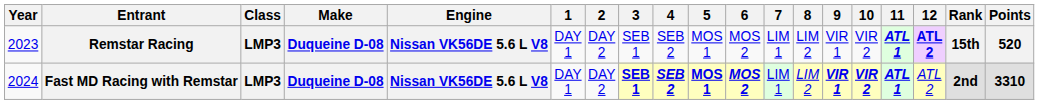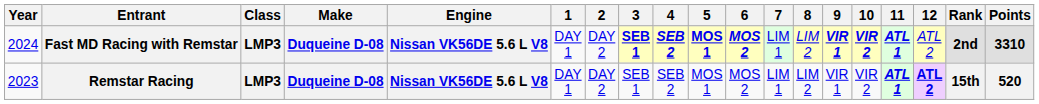rows swapped: Remstar Racing <-> Fast MD Racing with Remstar
